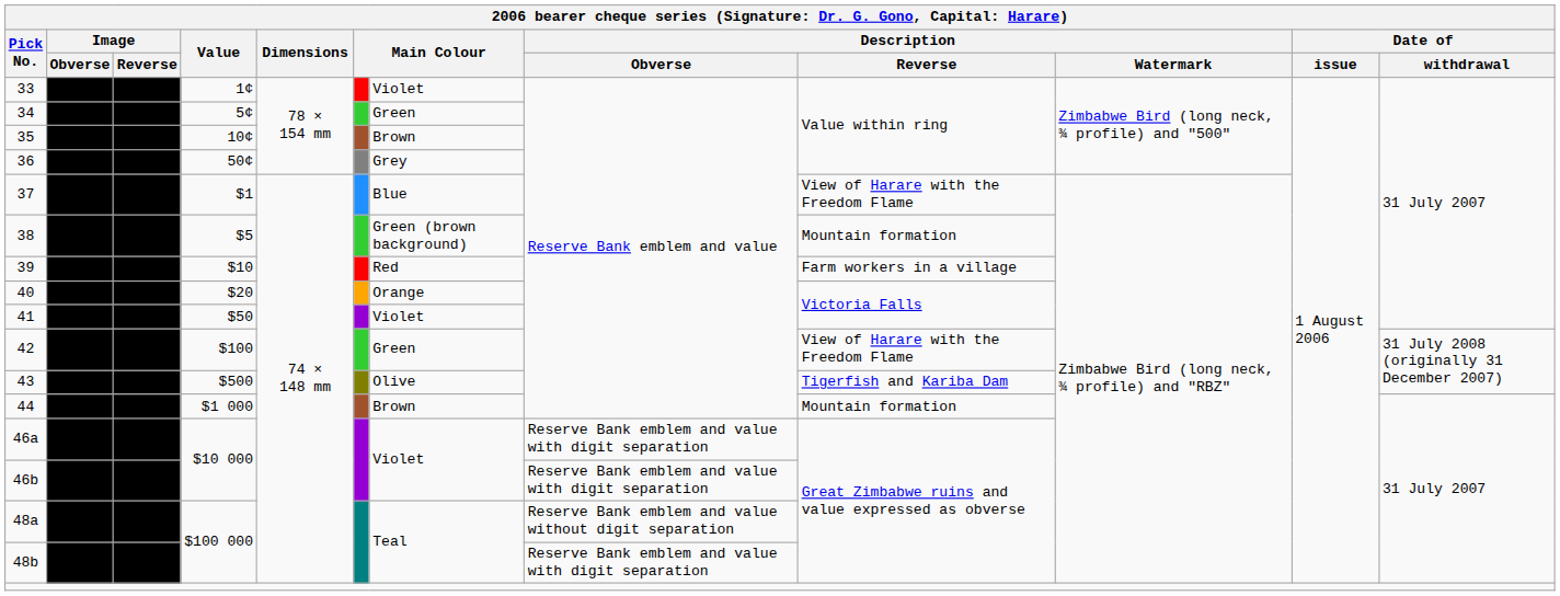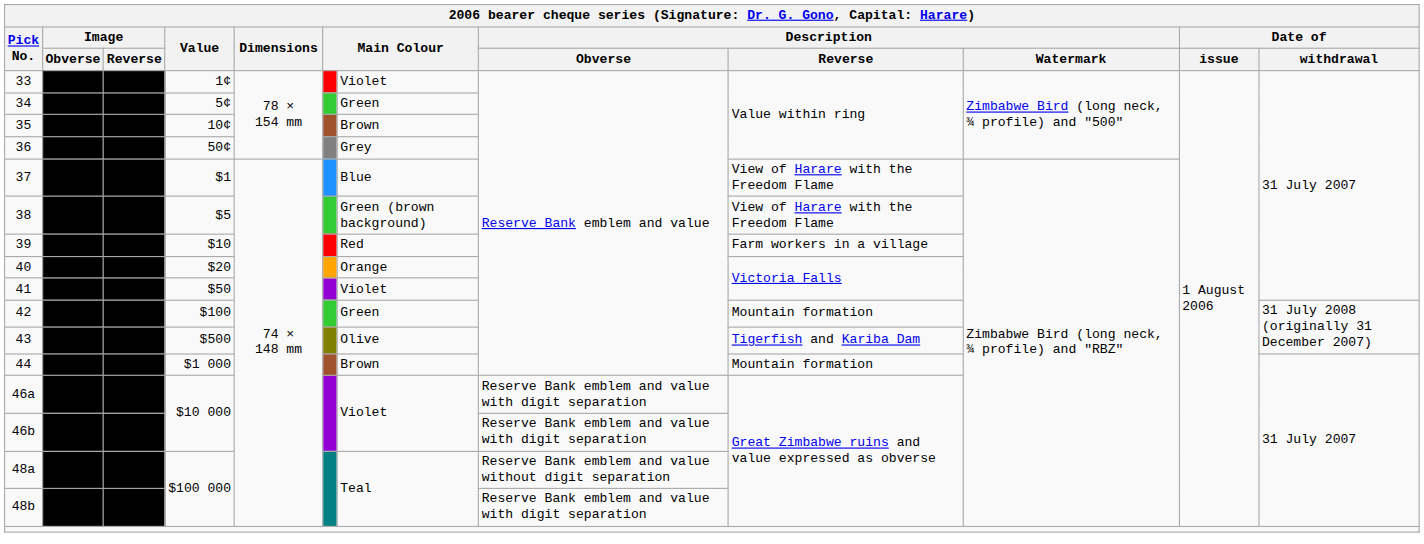38 | column 9: Mountain formation -> View of Harare with the Freedom Flame
42 | column 9: View of Harare with the Freedom Flame -> Mountain formation
